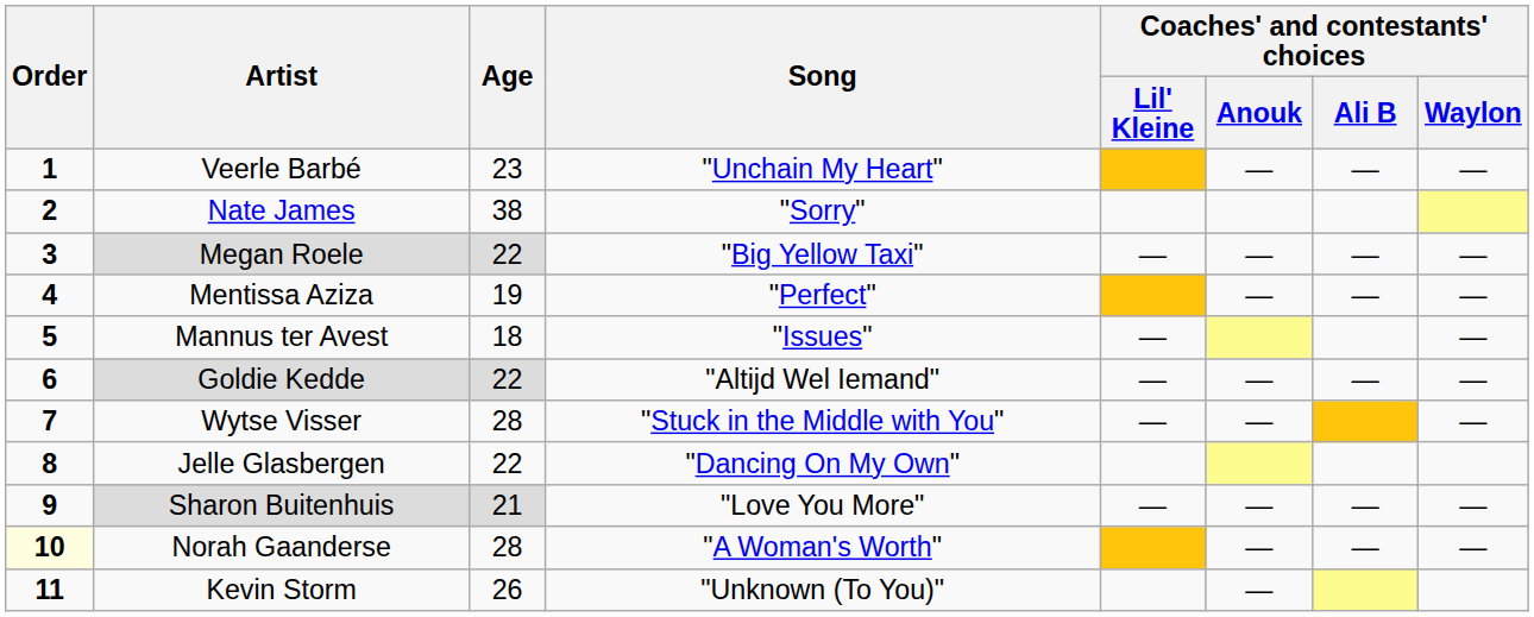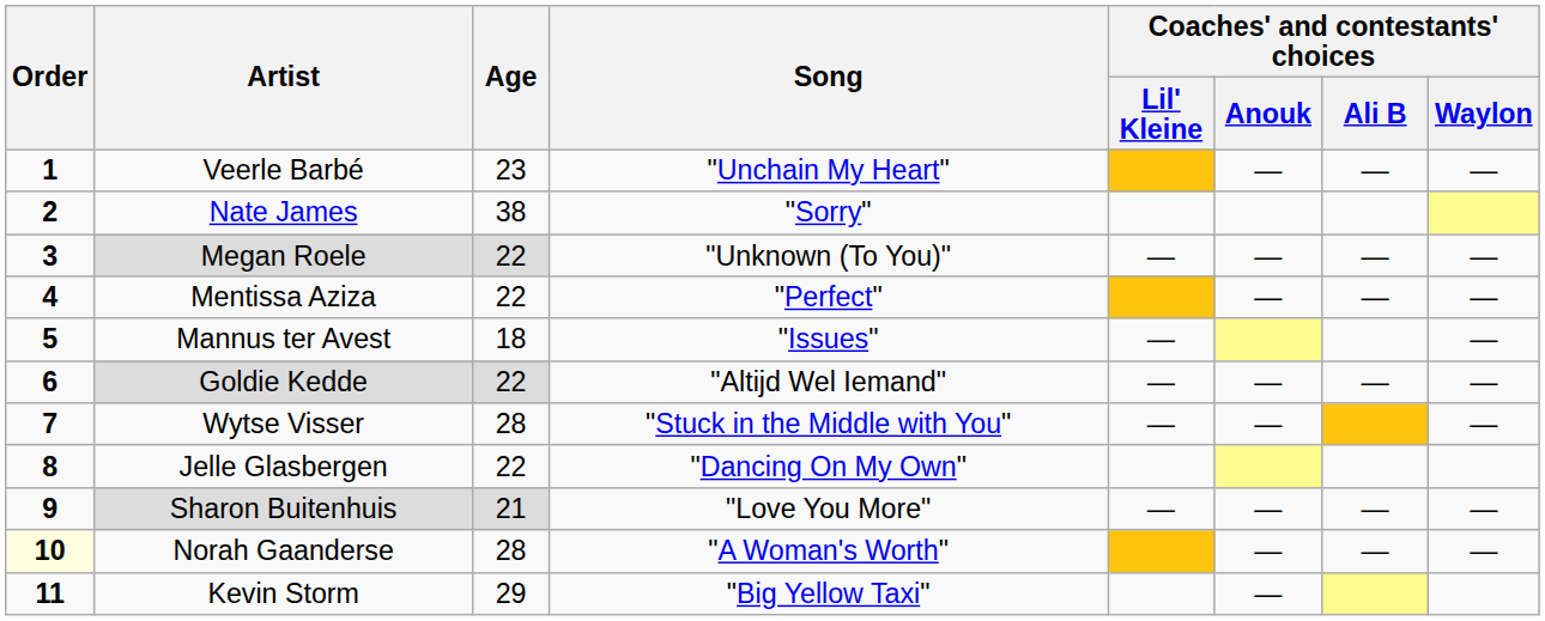Megan Roele | Song: "Big Yellow Taxi" -> "Unknown (To You)"
Mentissa Aziza | Age: 19 -> 22
Kevin Storm | Age: 26 -> 29
Kevin Storm | Song: "Unknown (To You)" -> "Big Yellow Taxi"
